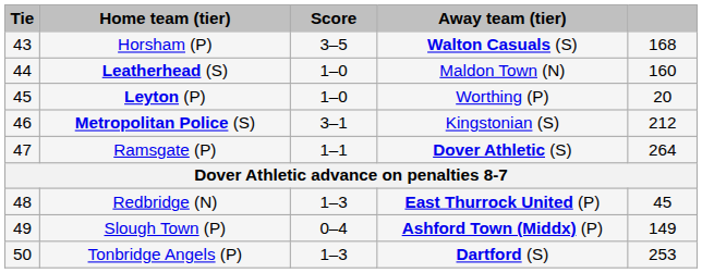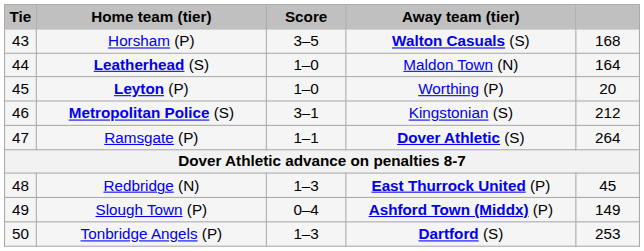Leatherhead (S) | column 5: 160 -> 164
